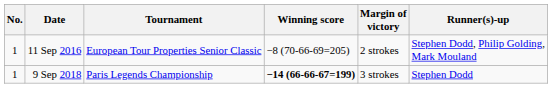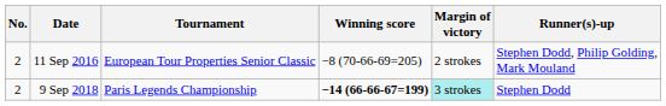11 Sep 2016 | No.: 1 -> 2
9 Sep 2018 | No.: 1 -> 2
9 Sep 2018 | Margin of victory: no background -> paleturquoise background
